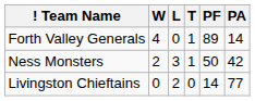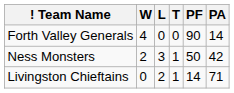Forth Valley Generals | T: 1 -> 0
Forth Valley Generals | PF: 89 -> 90
Livingston Chieftains | T: 0 -> 1
Livingston Chieftains | PA: 77 -> 71
